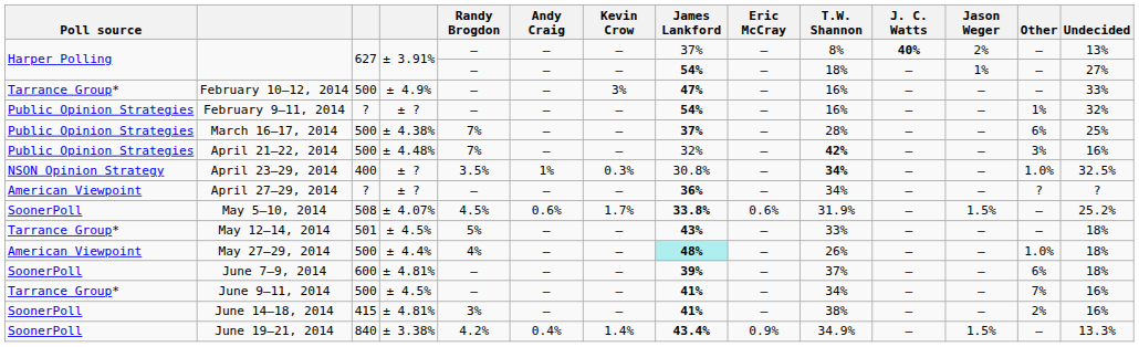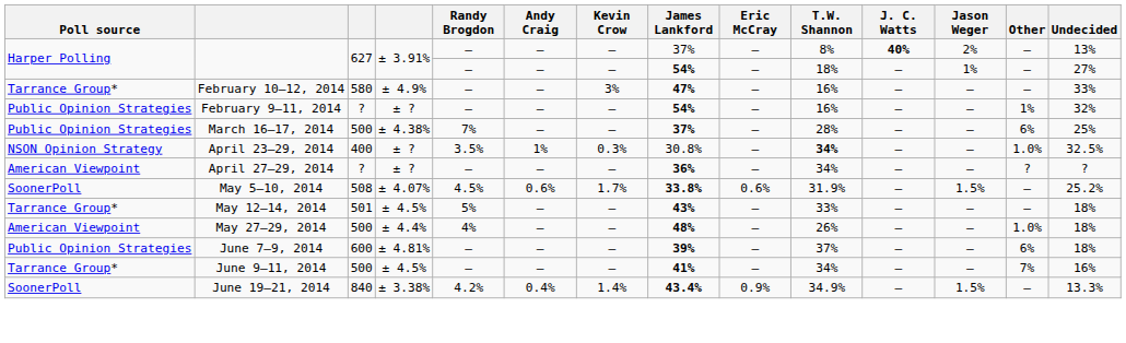February 10–12, 2014 | column 3: 500 -> 580
- row: Public Opinion Strategies | April 21–22, 2014 | 500 | ± 4.48% | 7% | — | — | 32% | — | 42% | — | — | 3% | 16%
May 27–29, 2014 | James Lankford: paleturquoise background -> no background
June 7–9, 2014 | Poll source: SoonerPoll -> Public Opinion Strategies
- row: SoonerPoll | June 14–18, 2014 | 415 | ± 4.81% | 3% | — | — | 41% | — | 38% | — | — | 2% | 16%
